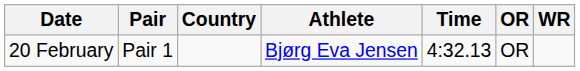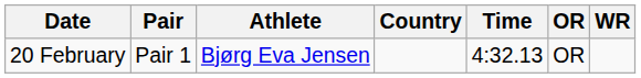columns swapped: Athlete <-> Country
